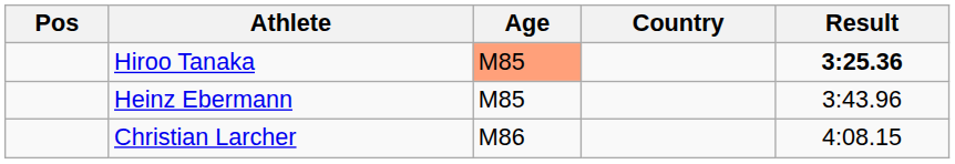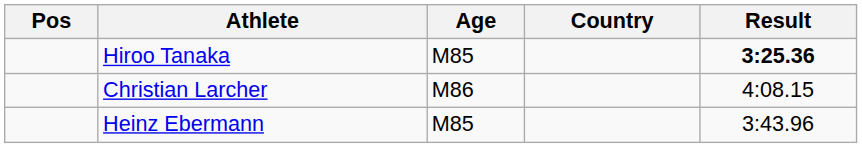Hiroo Tanaka | Age: lightsalmon background -> no background
rows swapped: Heinz Ebermann <-> Christian Larcher
